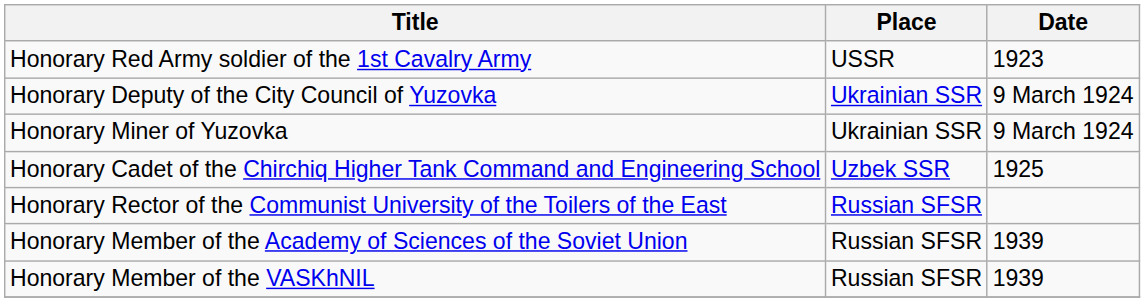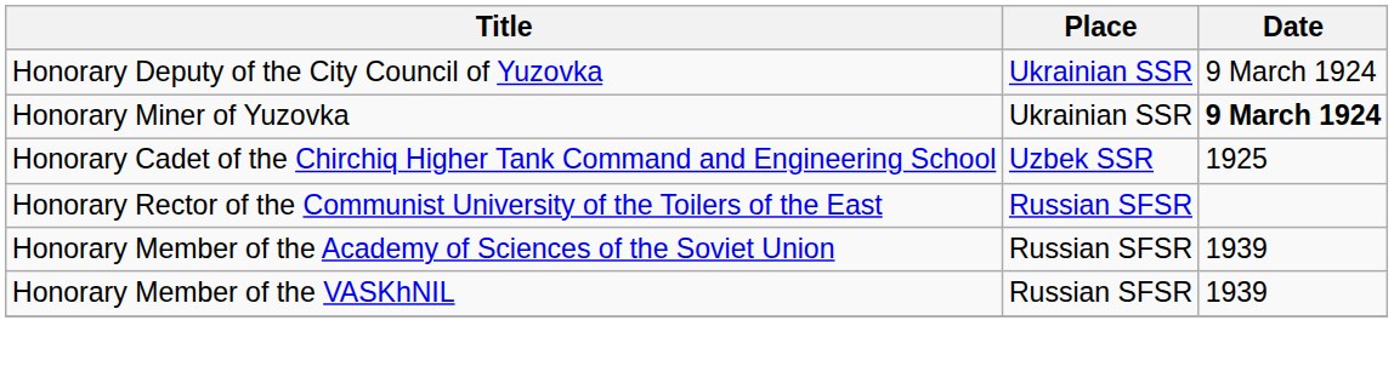- row: Honorary Red Army soldier of the 1st Cavalry Army | USSR | 1923
Honorary Miner of Yuzovka | Date: normal -> bold
